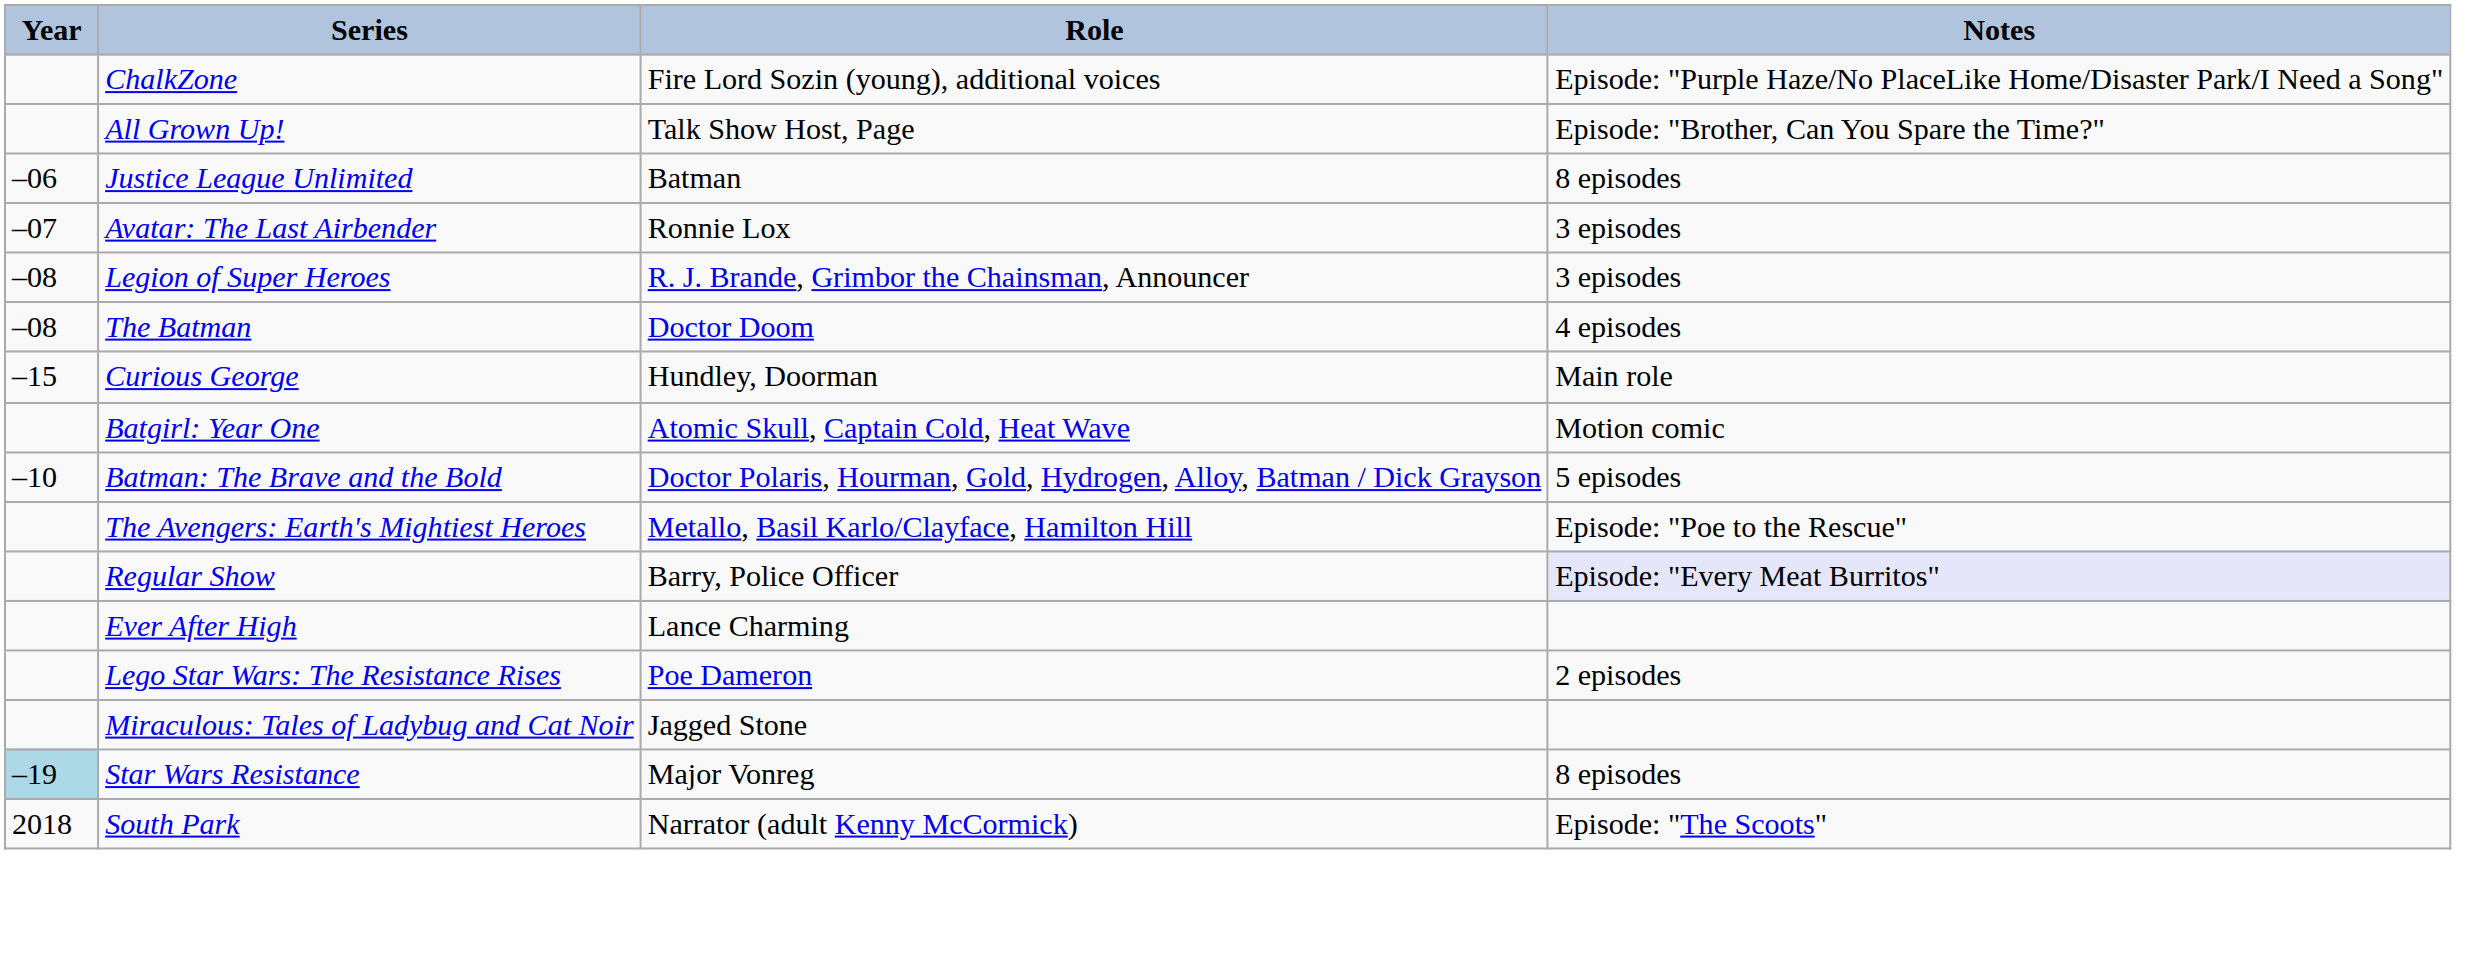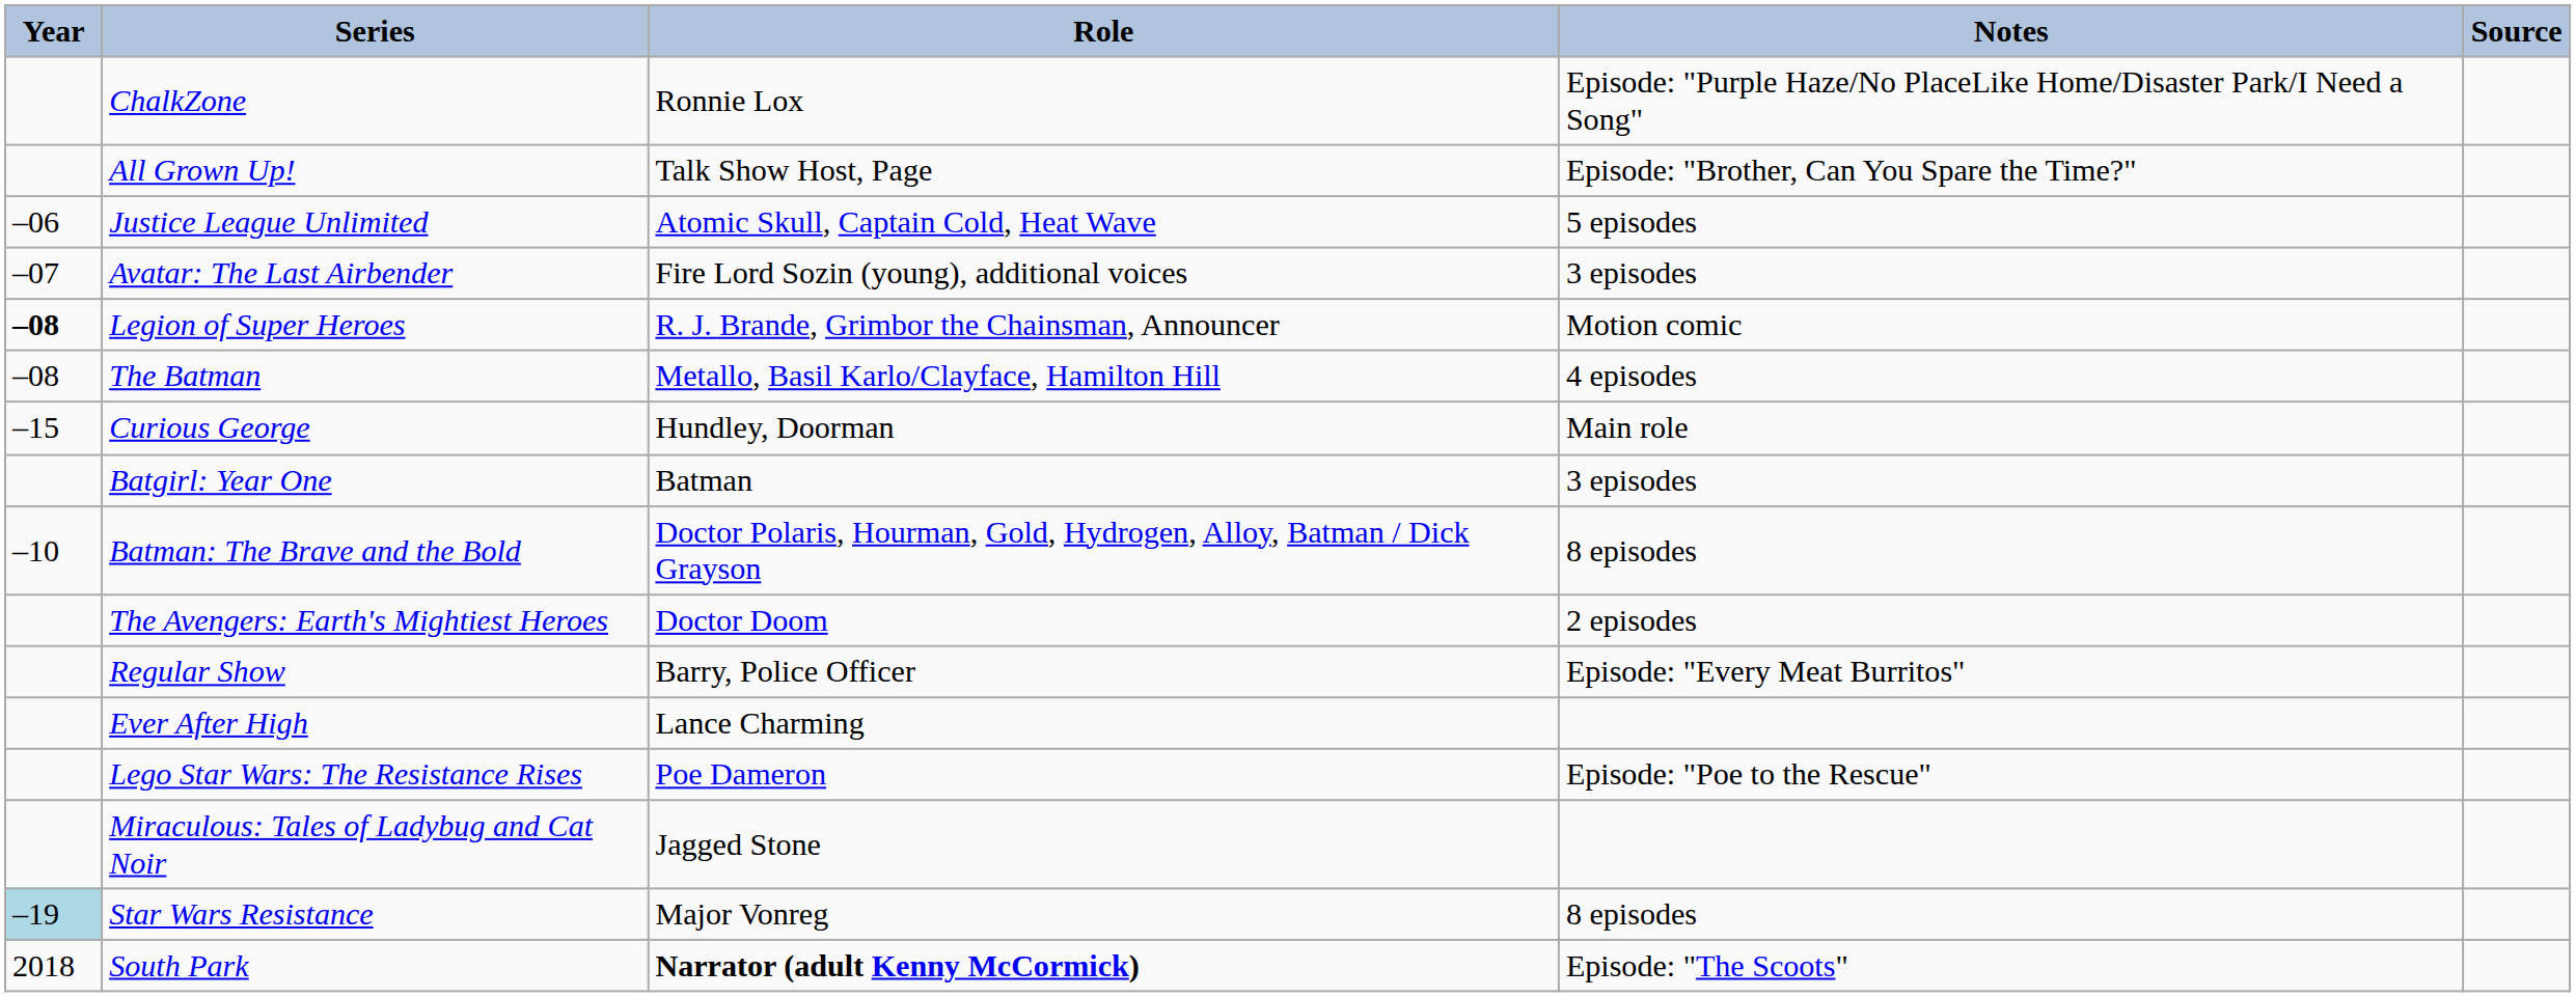+ column: Source
ChalkZone | Role: Fire Lord Sozin (young), additional voices -> Ronnie Lox
Justice League Unlimited | Role: Batman -> Atomic Skull, Captain Cold, Heat Wave
Justice League Unlimited | Notes: 8 episodes -> 5 episodes
Avatar: The Last Airbender | Role: Ronnie Lox -> Fire Lord Sozin (young), additional voices
Legion of Super Heroes | Year: normal -> bold
Legion of Super Heroes | Notes: 3 episodes -> Motion comic
The Batman | Role: Doctor Doom -> Metallo, Basil Karlo/Clayface, Hamilton Hill
Batgirl: Year One | Role: Atomic Skull, Captain Cold, Heat Wave -> Batman
Batgirl: Year One | Notes: Motion comic -> 3 episodes
Batman: The Brave and the Bold | Notes: 5 episodes -> 8 episodes
The Avengers: Earth's Mightiest Heroes | Role: Metallo, Basil Karlo/Clayface, Hamilton Hill -> Doctor Doom
The Avengers: Earth's Mightiest Heroes | Notes: Episode: "Poe to the Rescue" -> 2 episodes
Regular Show | Notes: lavender background -> no background
Lego Star Wars: The Resistance Rises | Notes: 2 episodes -> Episode: "Poe to the Rescue"
South Park | Role: normal -> bold
